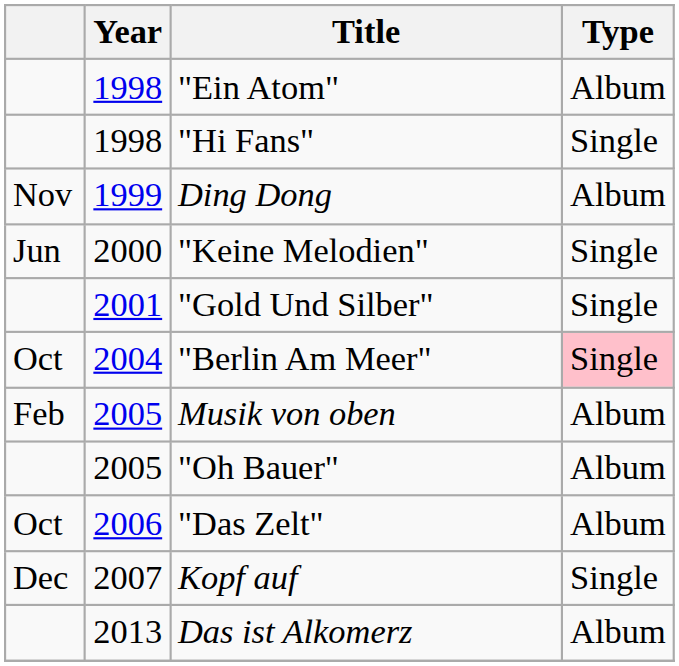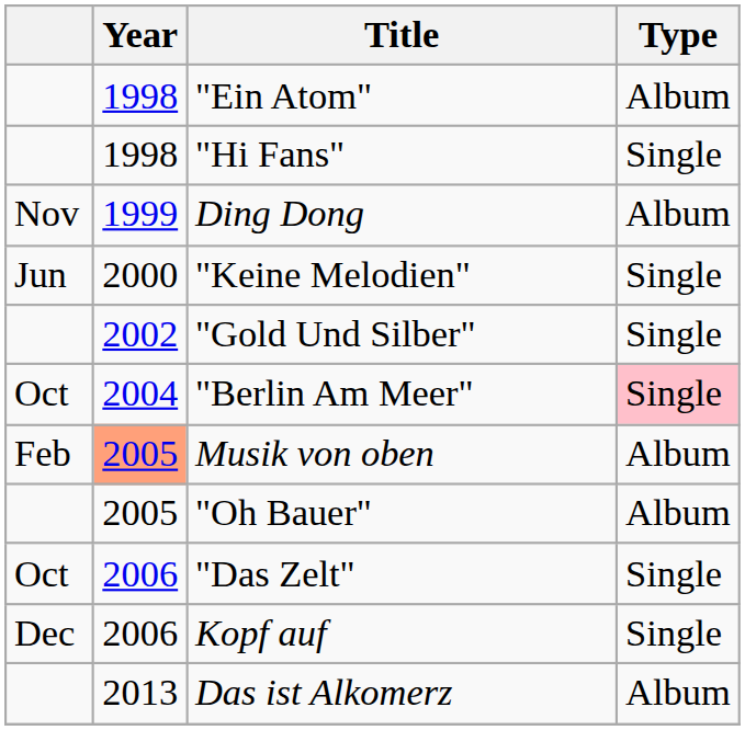"Gold Und Silber" | Year: 2001 -> 2002
Musik von oben | Year: no background -> lightsalmon background
"Das Zelt" | Type: Album -> Single
Kopf auf | Year: 2007 -> 2006
